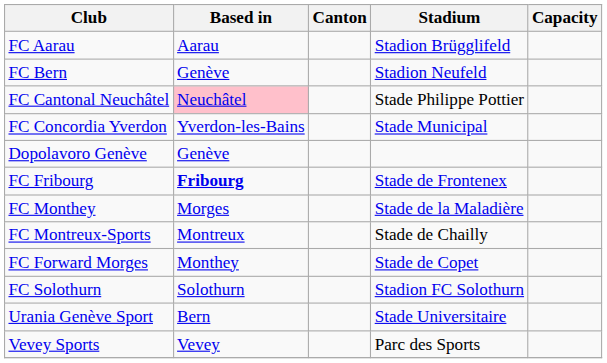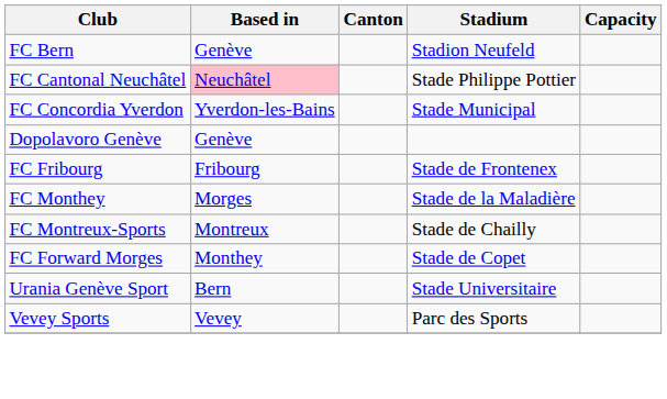- row: FC Aarau | Aarau | Stadion Brügglifeld
FC Fribourg | Based in: bold -> normal
- row: FC Solothurn | Solothurn | Stadion FC Solothurn
